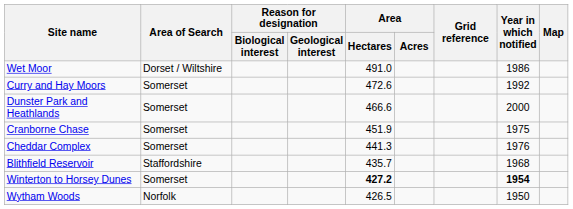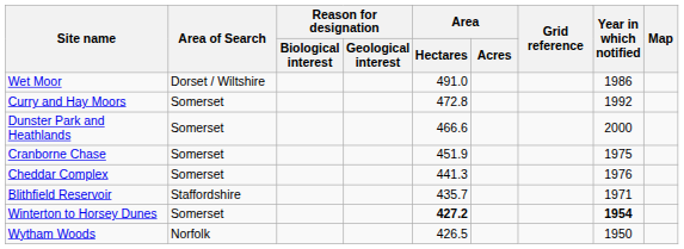Curry and Hay Moors | Area / Hectares: 472.6 -> 472.8
Blithfield Reservoir | Year in which notified: 1968 -> 1971
